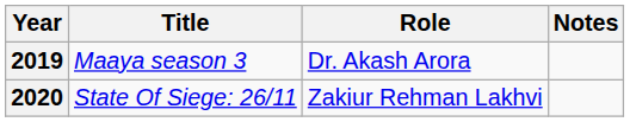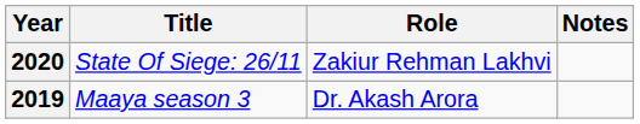rows swapped: 2019 <-> 2020
